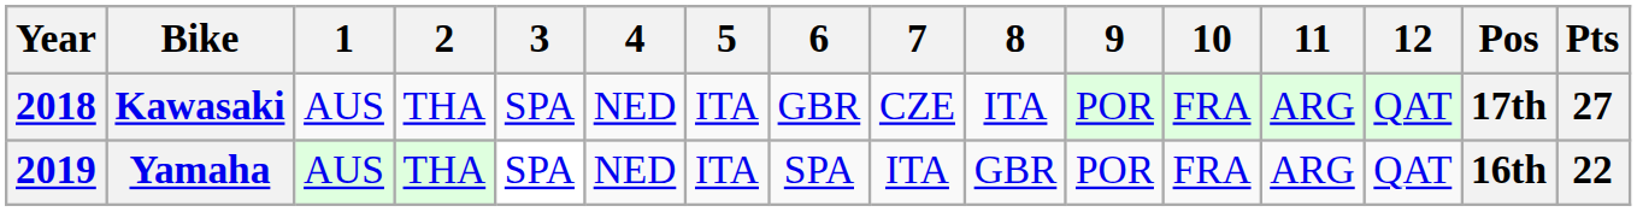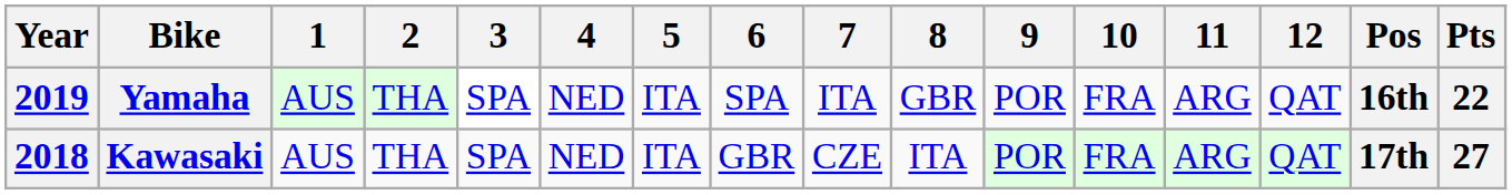rows swapped: Kawasaki <-> Yamaha
